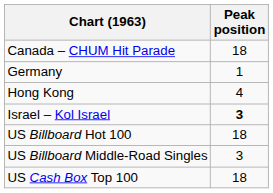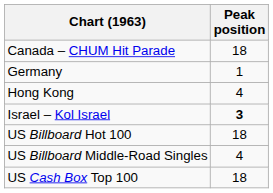US Billboard Middle-Road Singles | Peak position: 3 -> 4
